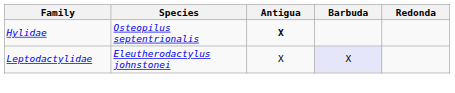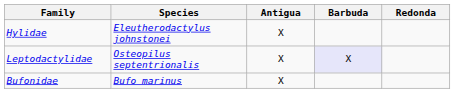Hylidae | Species: Osteopilus septentrionalis -> Eleutherodactylus johnstonei
Hylidae | Antigua: bold -> normal
Leptodactylidae | Species: Eleutherodactylus johnstonei -> Osteopilus septentrionalis
+ row: Bufonidae | Bufo marinus | X
